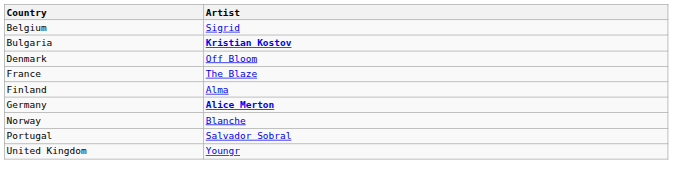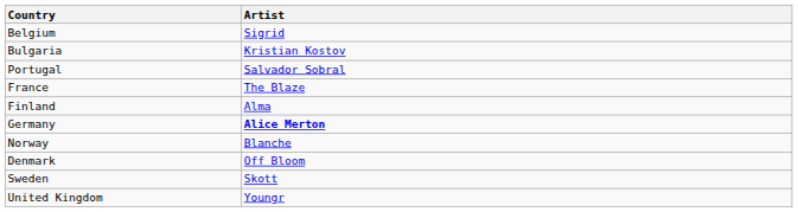Bulgaria | Artist: bold -> normal
rows swapped: Denmark <-> Portugal
+ row: Sweden | Skott
